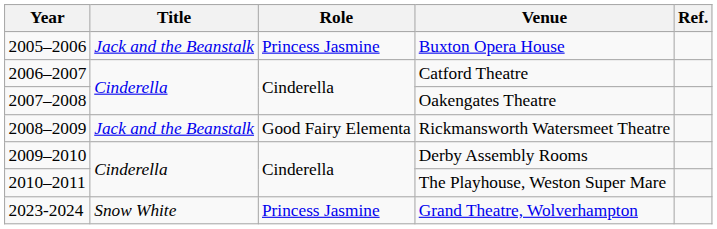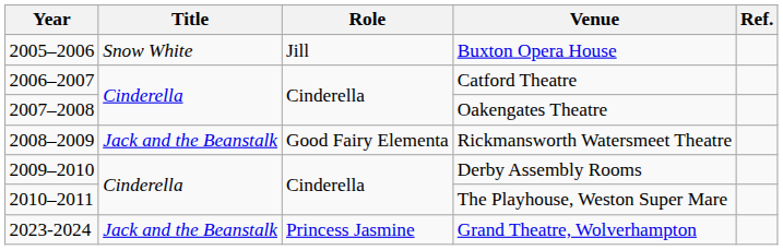Buxton Opera House | Title: Jack and the Beanstalk -> Snow White
Buxton Opera House | Role: Princess Jasmine -> Jill
Grand Theatre, Wolverhampton | Title: Snow White -> Jack and the Beanstalk
